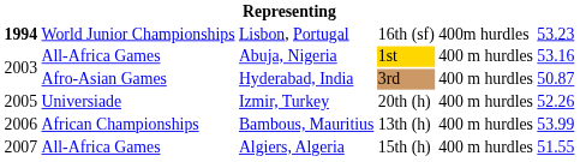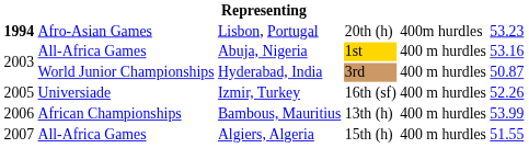Lisbon, Portugal | column 2: World Junior Championships -> Afro-Asian Games
Lisbon, Portugal | column 4: 16th (sf) -> 20th (h)
Hyderabad, India | column 2: Afro-Asian Games -> World Junior Championships
Izmir, Turkey | column 4: 20th (h) -> 16th (sf)
